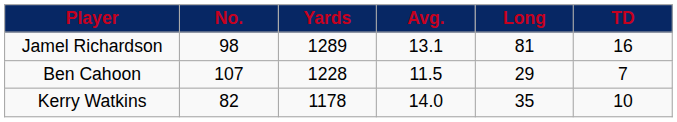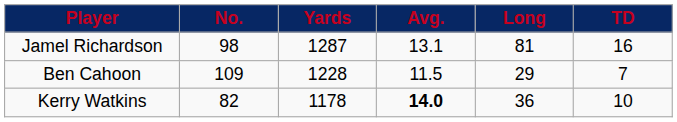Jamel Richardson | Yards: 1289 -> 1287
Ben Cahoon | No.: 107 -> 109
Kerry Watkins | Avg.: normal -> bold
Kerry Watkins | Long: 35 -> 36
